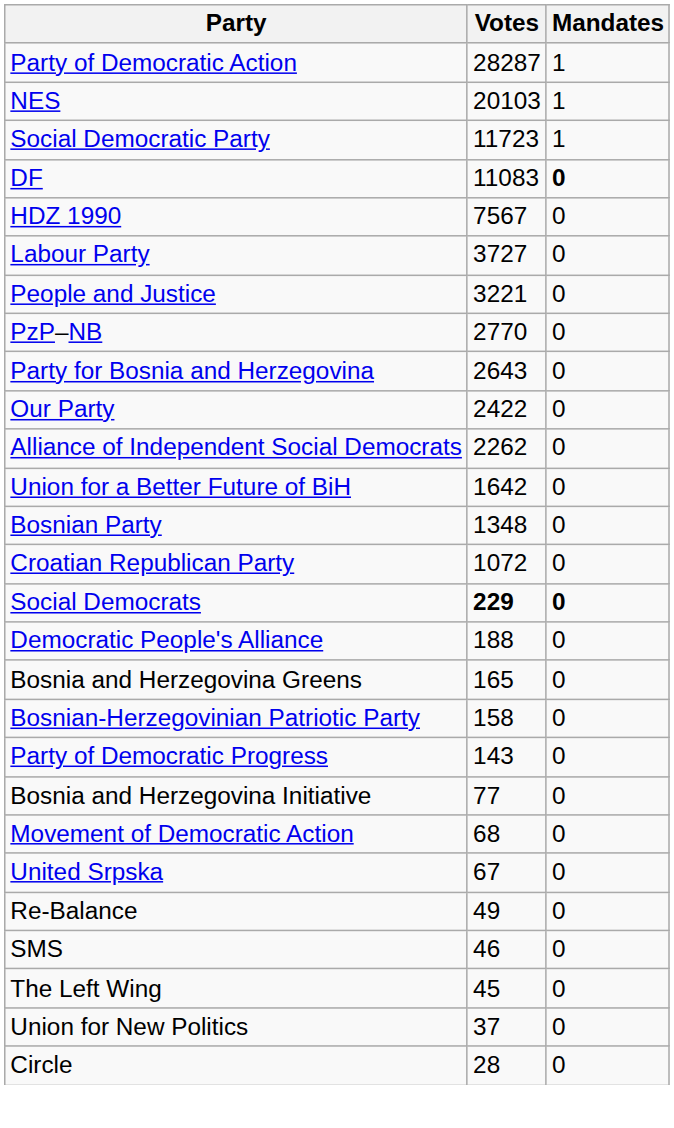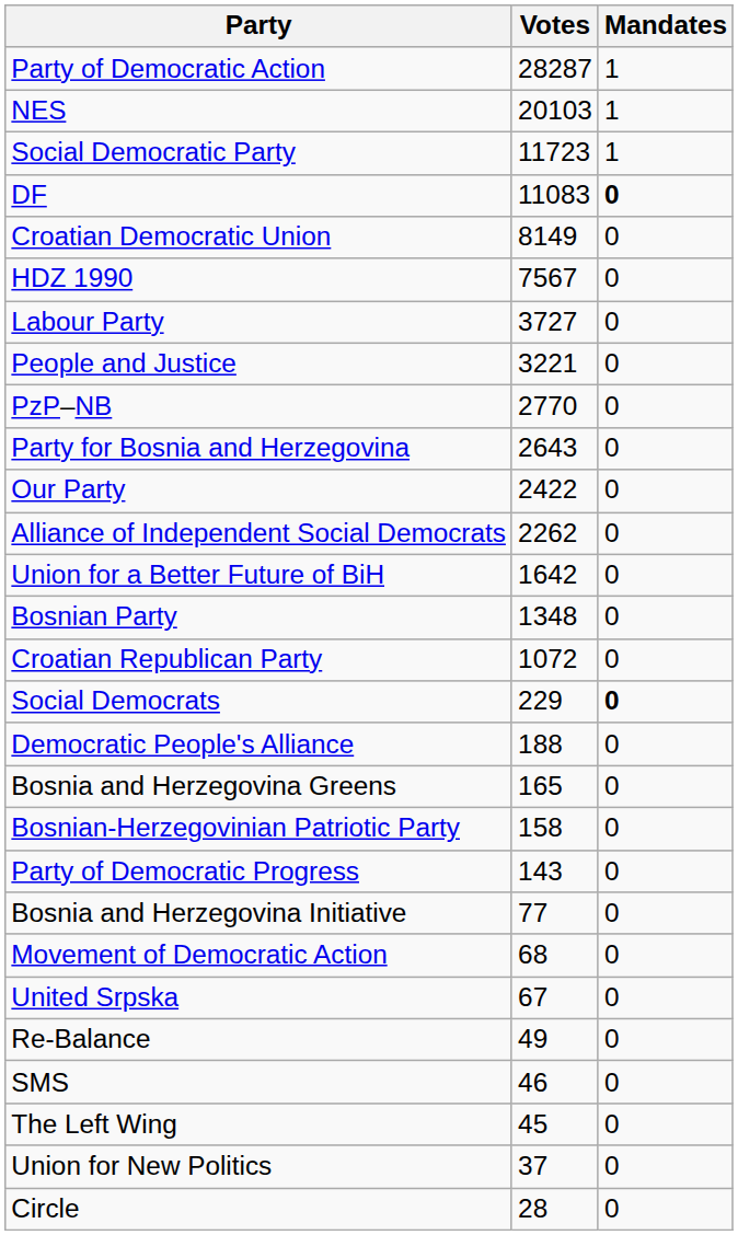+ row: Croatian Democratic Union | 8149 | 0
Social Democrats | Votes: bold -> normal
